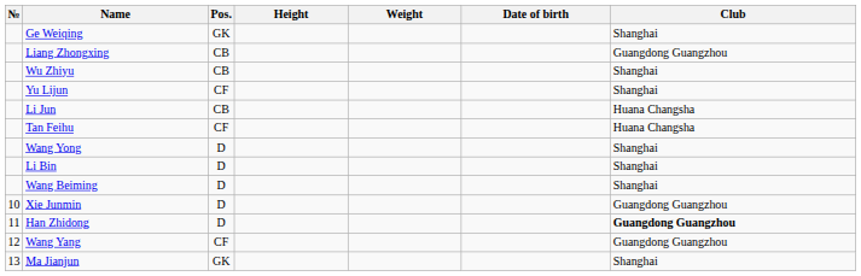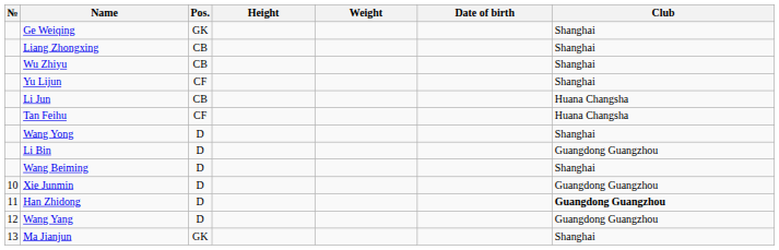Liang Zhongxing | Club: Guangdong Guangzhou -> Shanghai
Li Bin | Club: Shanghai -> Guangdong Guangzhou
Wang Yang | Pos.: CF -> D
